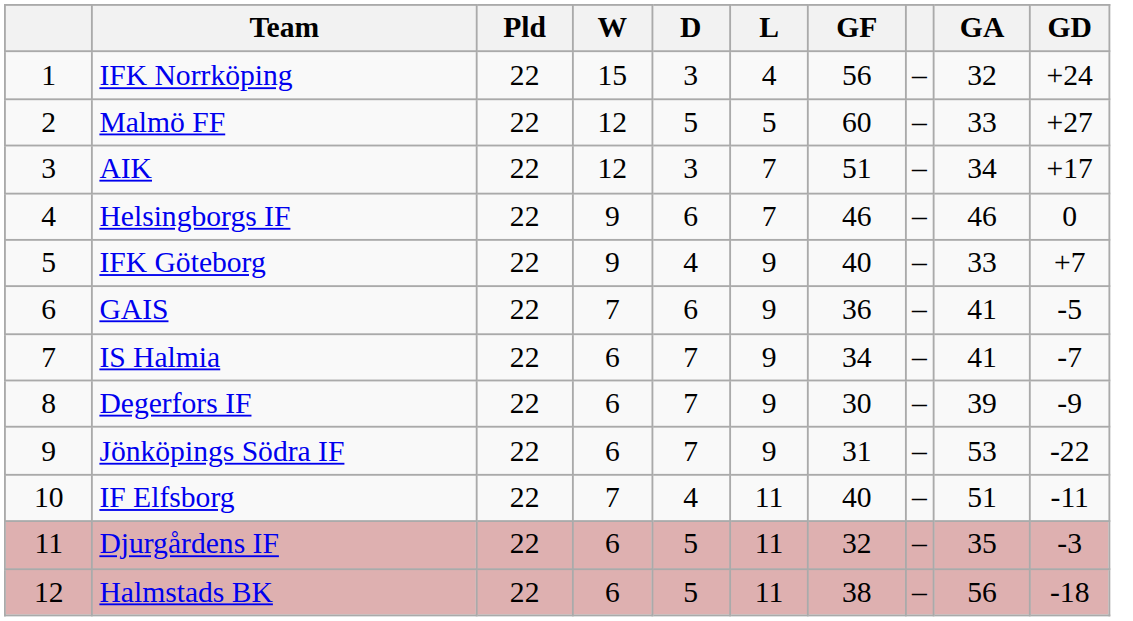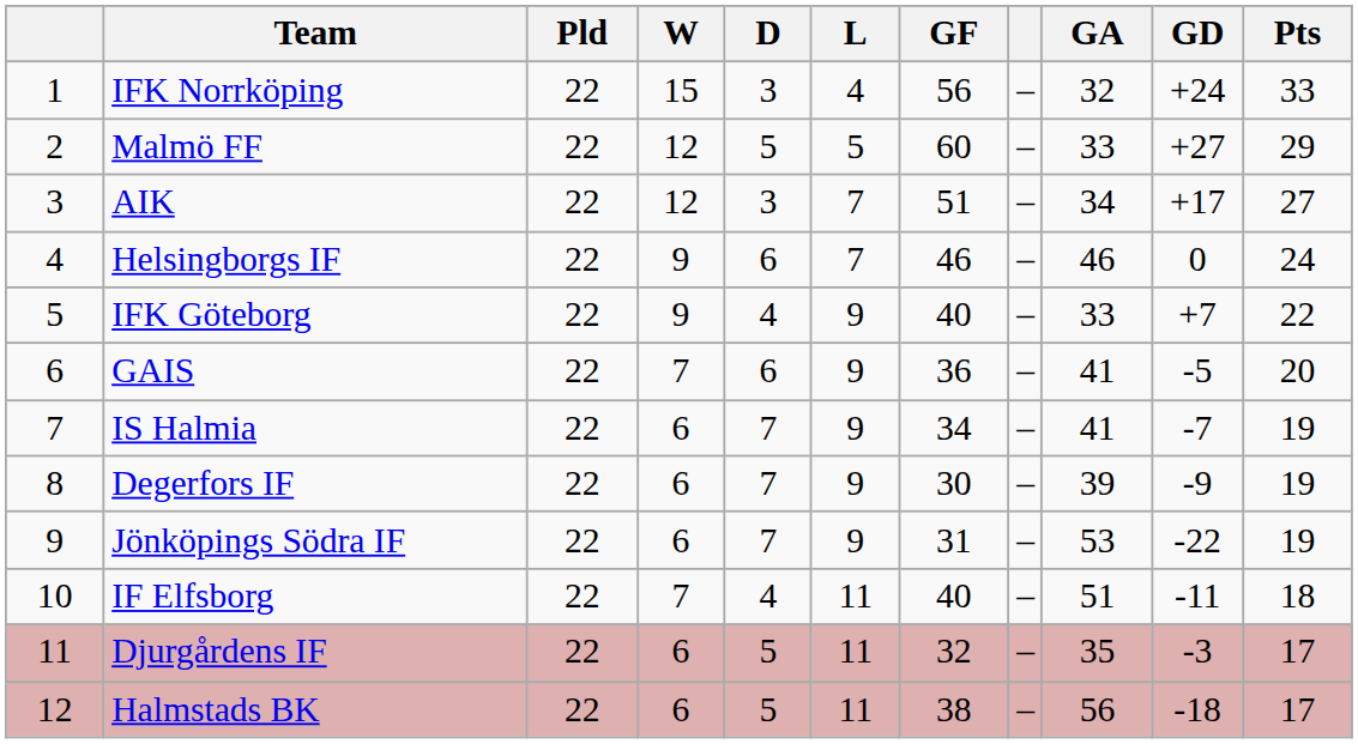+ column: Pts | 33 | 29 | 27 | 24 | 22 | 20 | 19 | 19 | 19 | 18 | 17 | 17
